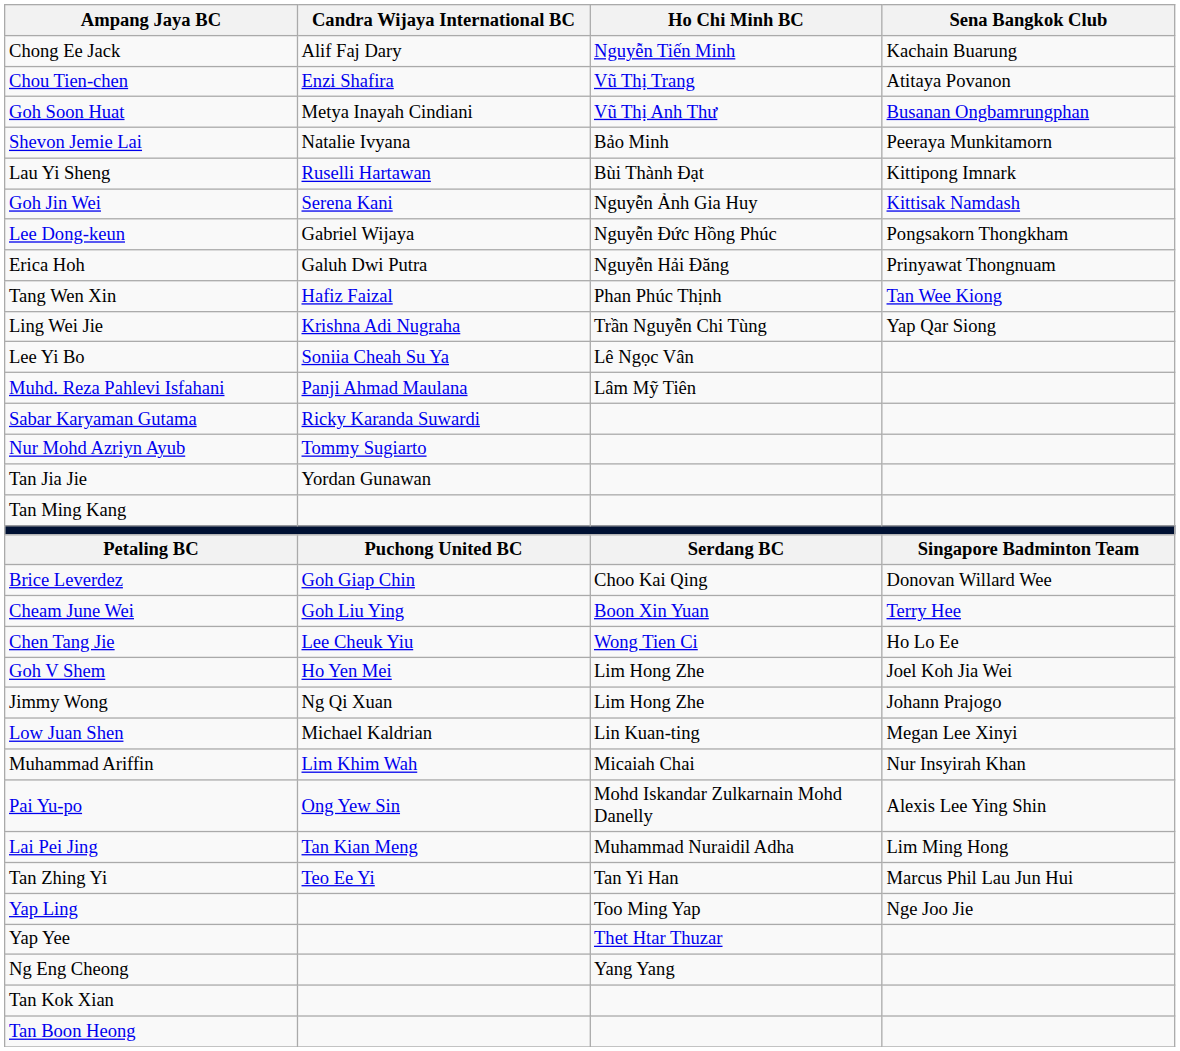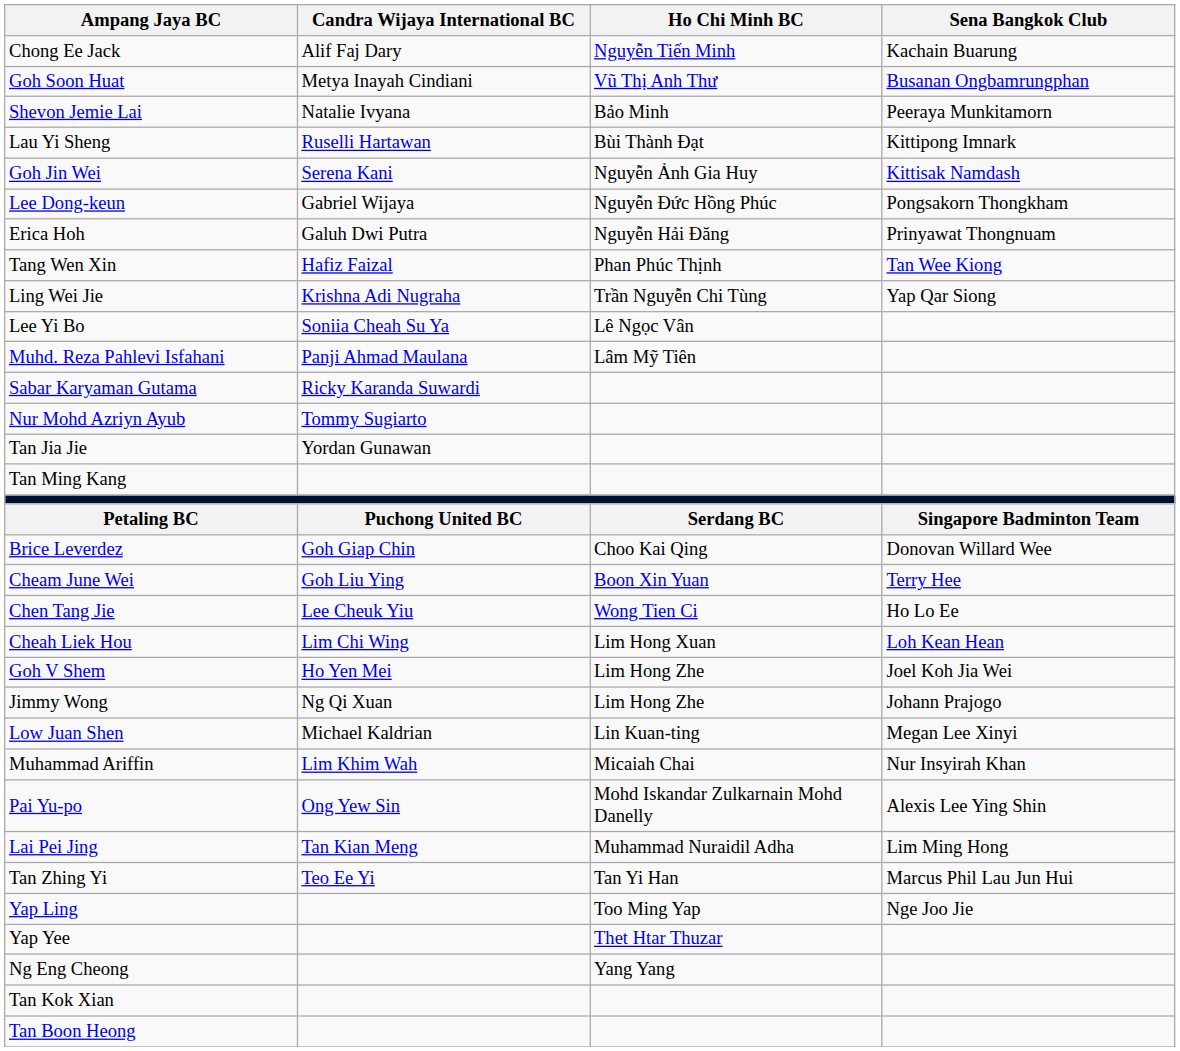- row: Chou Tien-chen | Enzi Shafira | Vũ Thị Trang | Atitaya Povanon
+ row: Cheah Liek Hou | Lim Chi Wing | Lim Hong Xuan | Loh Kean Hean
